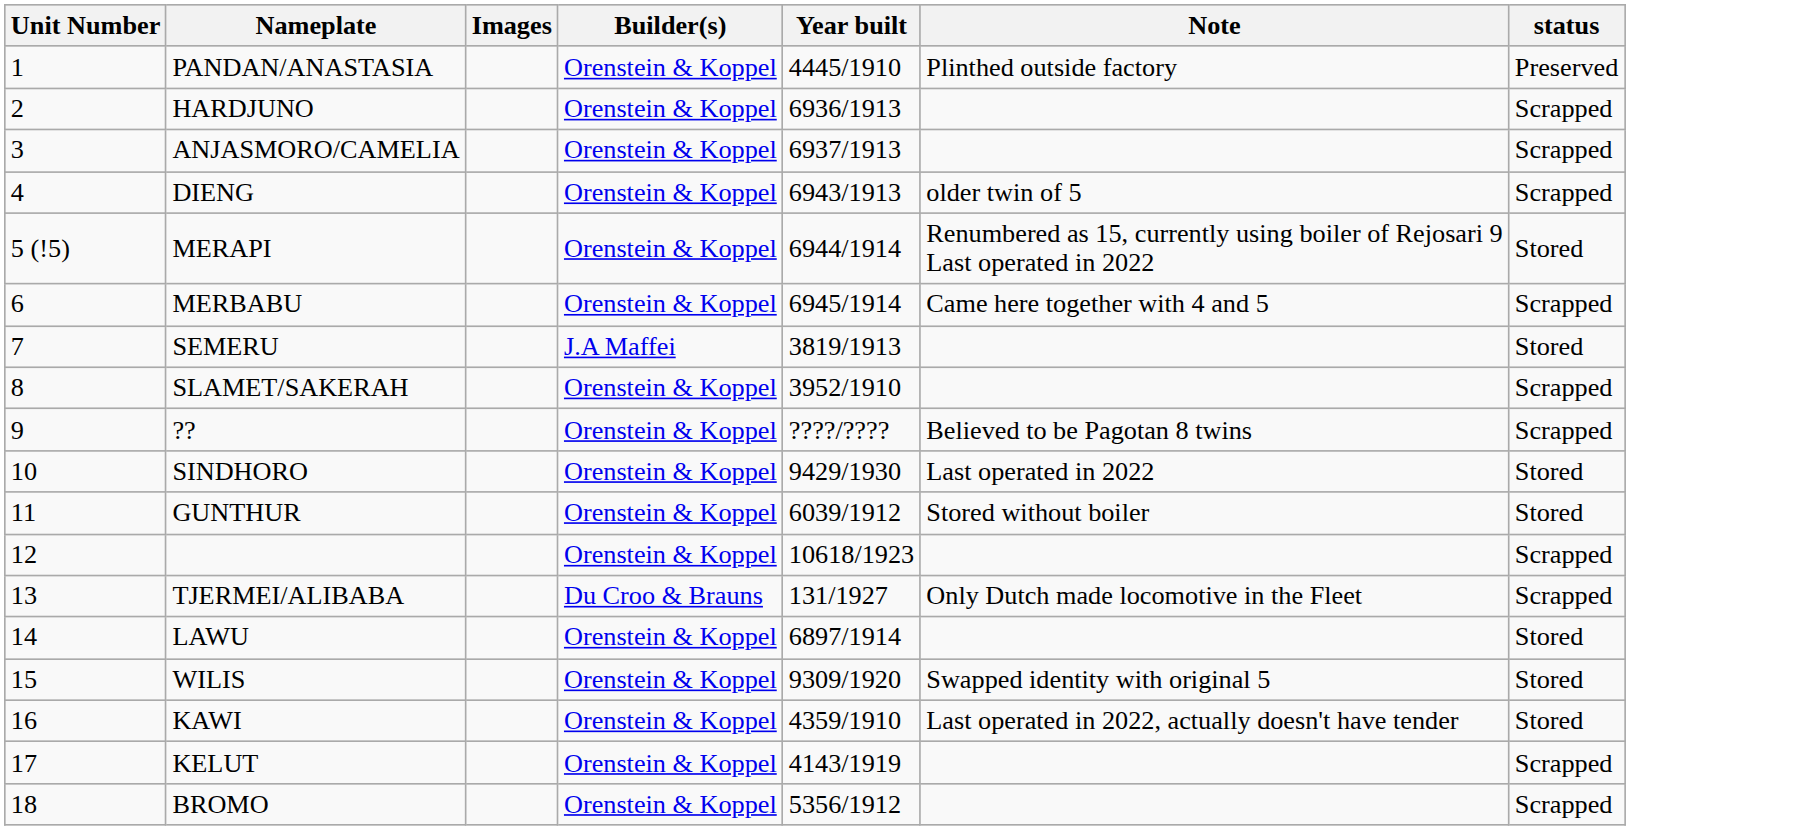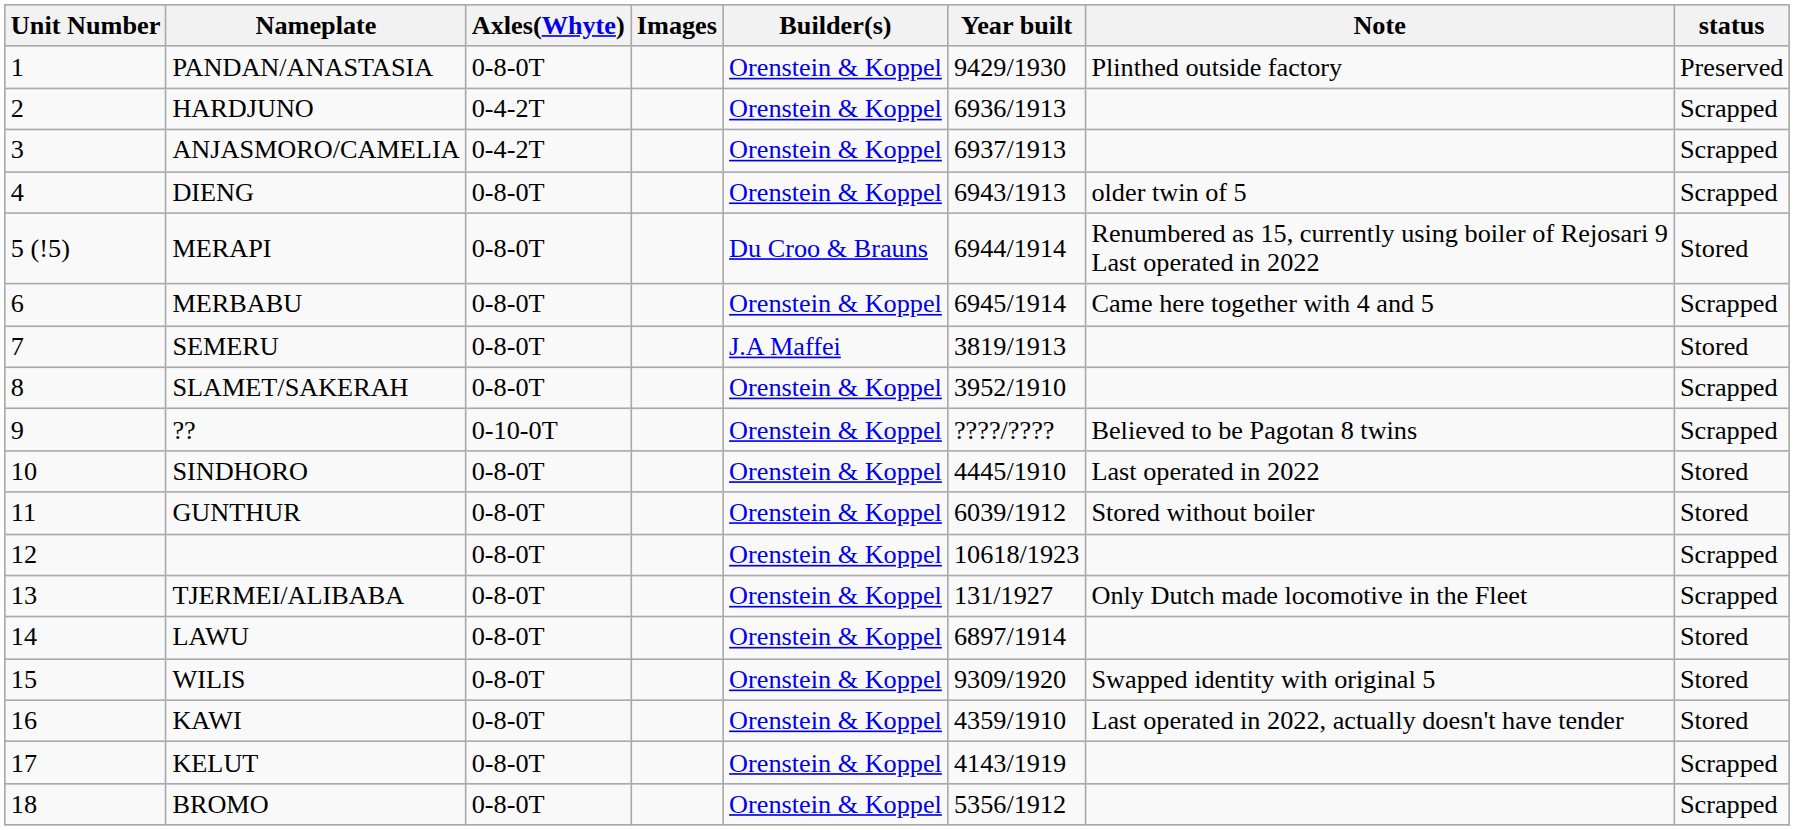+ column: Axles(Whyte) | 0-8-0T | 0-4-2T | 0-4-2T | 0-8-0T | 0-8-0T | 0-8-0T | 0-8-0T | 0-8-0T | 0-10-0T | 0-8-0T | 0-8-0T | 0-8-0T | 0-8-0T | 0-8-0T | 0-8-0T | 0-8-0T | 0-8-0T | 0-8-0T
PANDAN/ANASTASIA | Year built: 4445/1910 -> 9429/1930
MERAPI | Builder(s): Orenstein & Koppel -> Du Croo & Brauns
SINDHORO | Year built: 9429/1930 -> 4445/1910
TJERMEI/ALIBABA | Builder(s): Du Croo & Brauns -> Orenstein & Koppel
